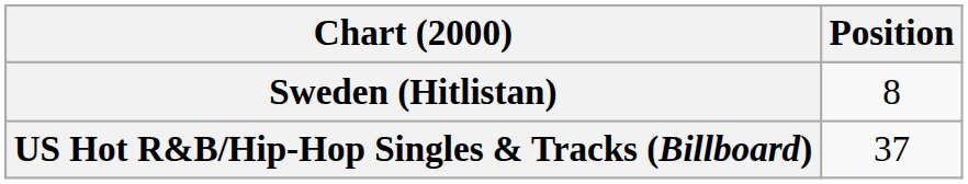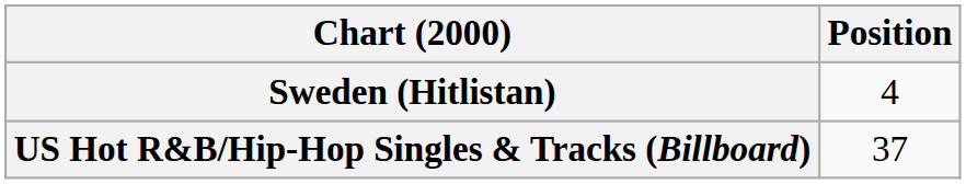Sweden (Hitlistan) | Position: 8 -> 4
